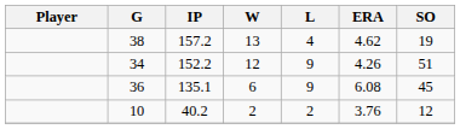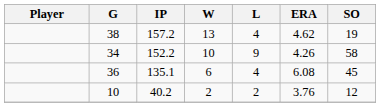34 | W: 12 -> 10
34 | SO: 51 -> 58
36 | L: 9 -> 4
